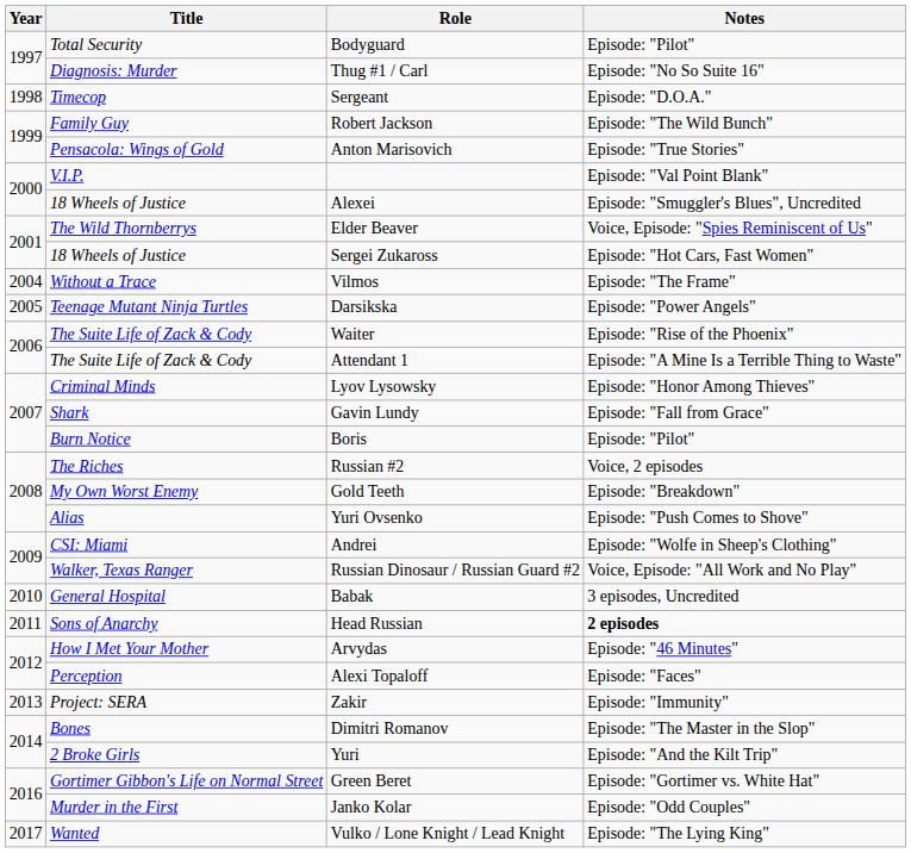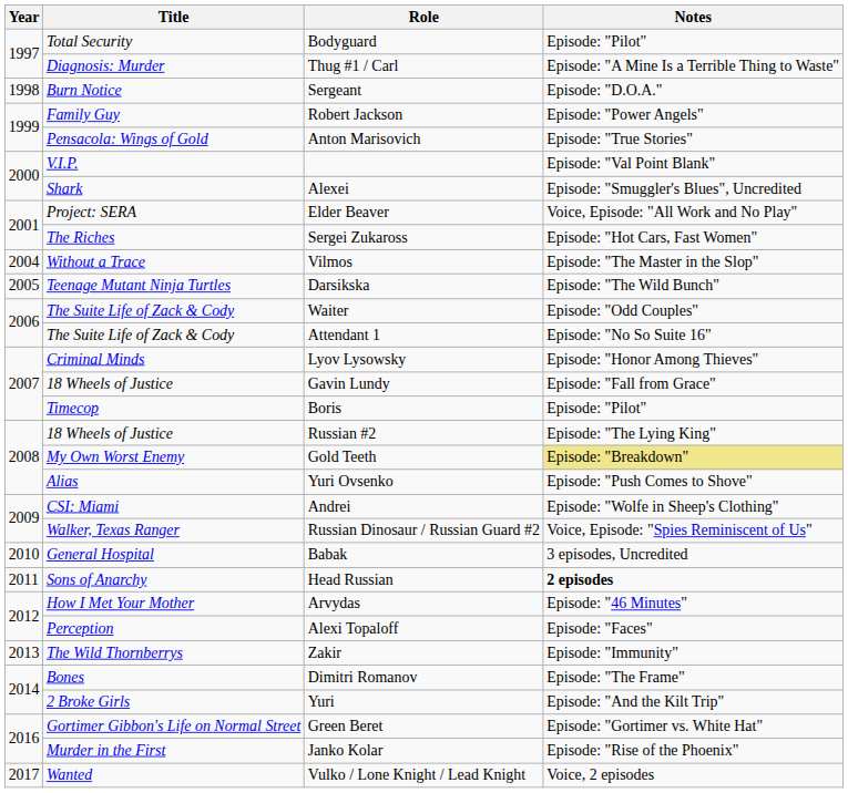Thug #1 / Carl | Notes: Episode: "No So Suite 16" -> Episode: "A Mine Is a Terrible Thing to Waste"
Sergeant | Title: Timecop -> Burn Notice
Robert Jackson | Notes: Episode: "The Wild Bunch" -> Episode: "Power Angels"
Alexei | Title: 18 Wheels of Justice -> Shark
Elder Beaver | Title: The Wild Thornberrys -> Project: SERA
Elder Beaver | Notes: Voice, Episode: "Spies Reminiscent of Us" -> Voice, Episode: "All Work and No Play"
Sergei Zukaross | Title: 18 Wheels of Justice -> The Riches
Vilmos | Notes: Episode: "The Frame" -> Episode: "The Master in the Slop"
Darsikska | Notes: Episode: "Power Angels" -> Episode: "The Wild Bunch"
Waiter | Notes: Episode: "Rise of the Phoenix" -> Episode: "Odd Couples"
Attendant 1 | Notes: Episode: "A Mine Is a Terrible Thing to Waste" -> Episode: "No So Suite 16"
Gavin Lundy | Title: Shark -> 18 Wheels of Justice
Boris | Title: Burn Notice -> Timecop
Russian #2 | Title: The Riches -> 18 Wheels of Justice
Russian #2 | Notes: Voice, 2 episodes -> Episode: "The Lying King"
Gold Teeth | Notes: no background -> khaki background
Russian Dinosaur / Russian Guard #2 | Notes: Voice, Episode: "All Work and No Play" -> Voice, Episode: "Spies Reminiscent of Us"
Zakir | Title: Project: SERA -> The Wild Thornberrys
Dimitri Romanov | Notes: Episode: "The Master in the Slop" -> Episode: "The Frame"
Janko Kolar | Notes: Episode: "Odd Couples" -> Episode: "Rise of the Phoenix"
Vulko / Lone Knight / Lead Knight | Notes: Episode: "The Lying King" -> Voice, 2 episodes
